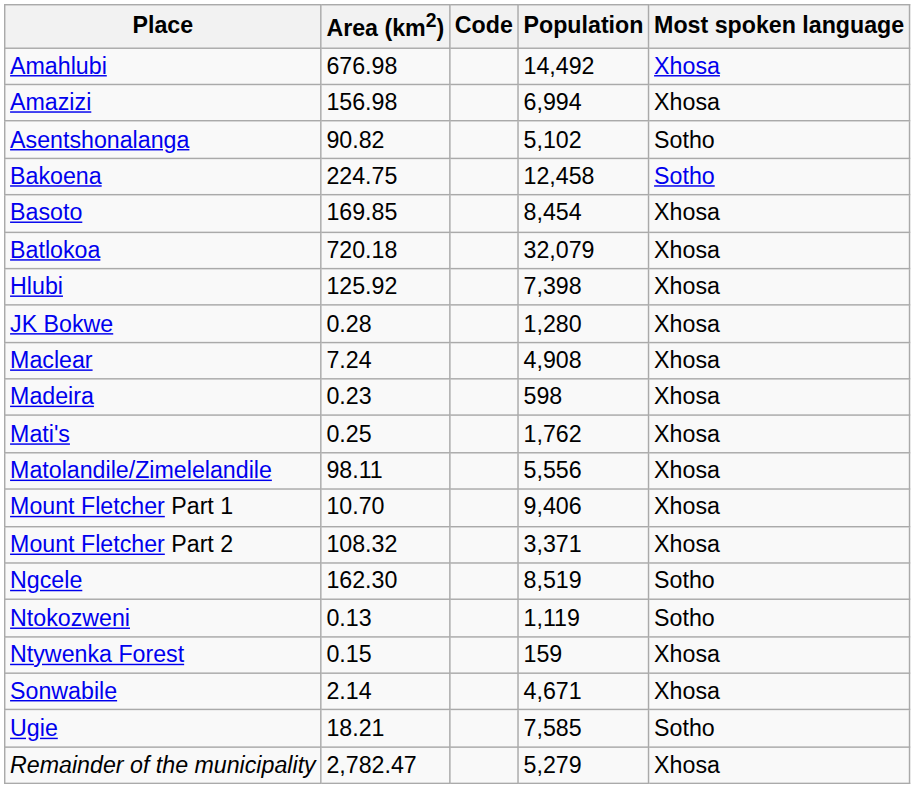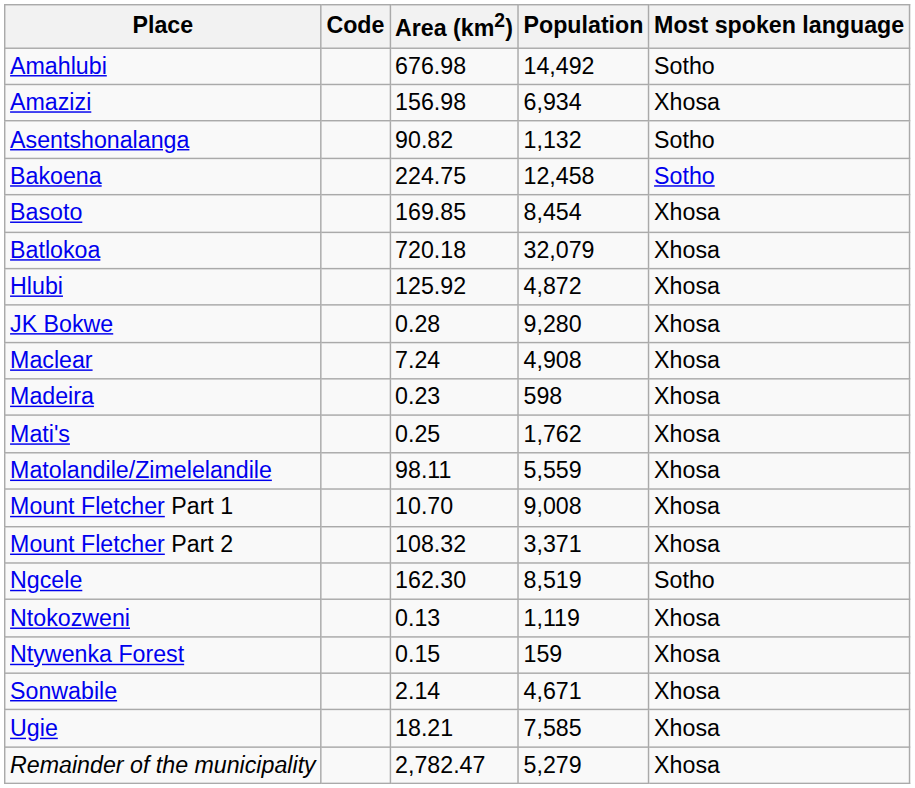columns swapped: Code <-> Area (km2)
Amahlubi | Most spoken language: Xhosa -> Sotho
Amazizi | Population: 6,994 -> 6,934
Asentshonalanga | Population: 5,102 -> 1,132
Hlubi | Population: 7,398 -> 4,872
JK Bokwe | Population: 1,280 -> 9,280
Matolandile/Zimelelandile | Population: 5,556 -> 5,559
Mount Fletcher Part 1 | Population: 9,406 -> 9,008
Ntokozweni | Most spoken language: Sotho -> Xhosa
Ugie | Most spoken language: Sotho -> Xhosa
